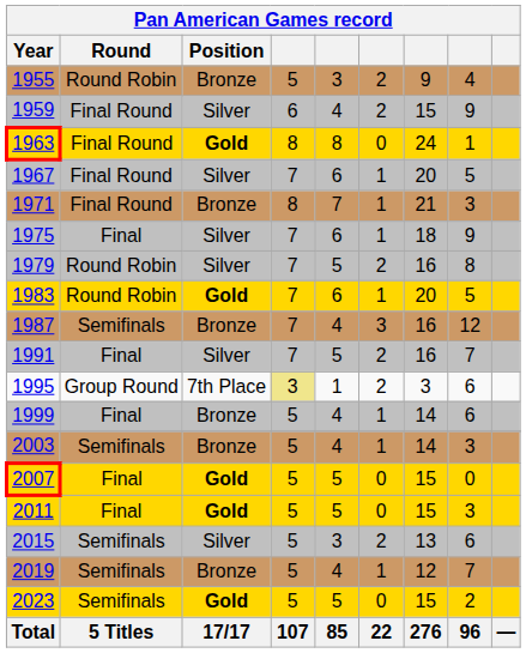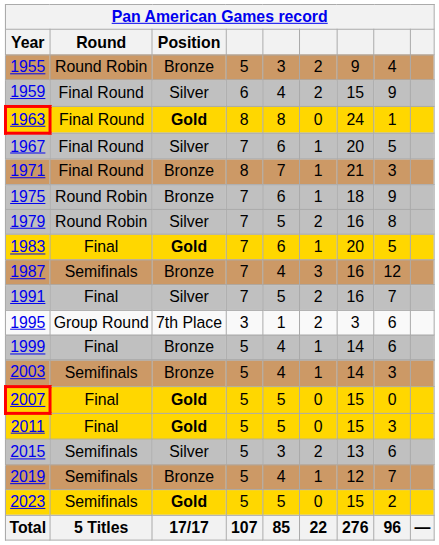1975 | Round: Final -> Round Robin
1975 | Position: Silver -> Bronze
1983 | Round: Round Robin -> Final
1995 | column 4: khaki background -> no background
